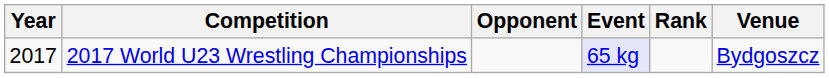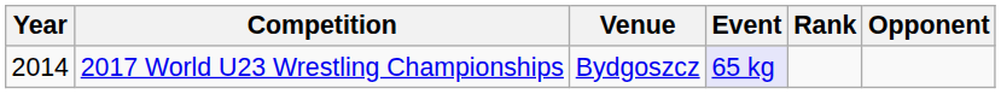columns swapped: Venue <-> Opponent
2017 World U23 Wrestling Championships | Year: 2017 -> 2014
